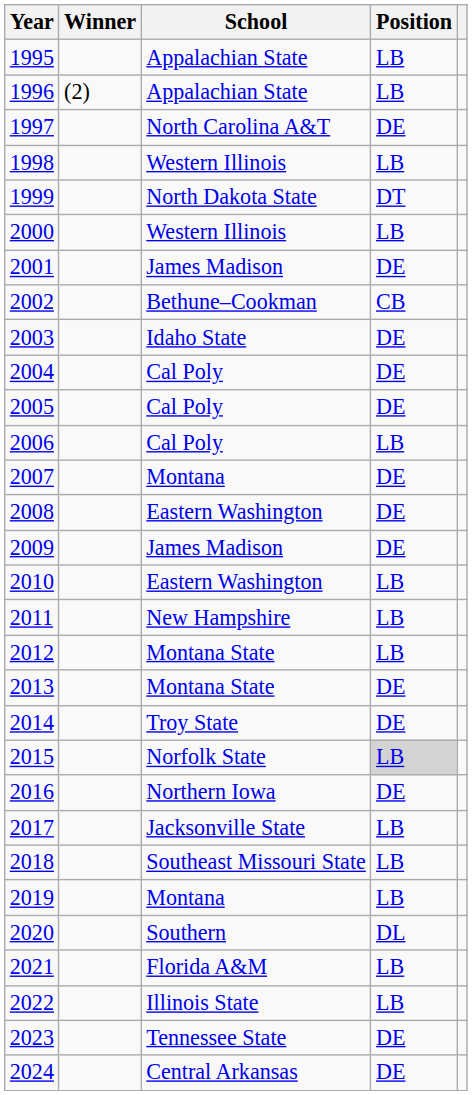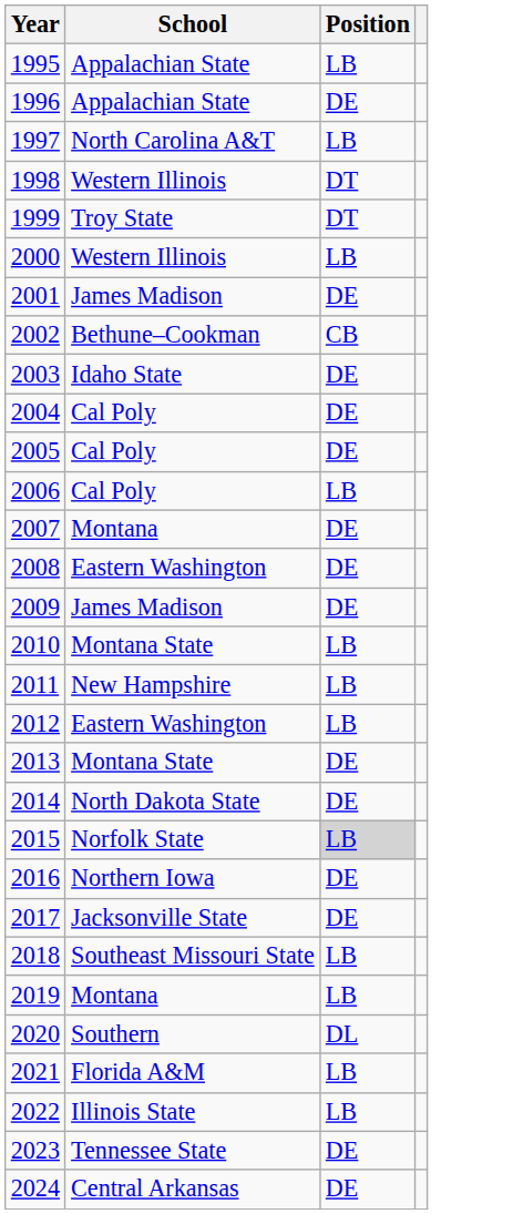- column: Winner | (2)
1996 | Position: LB -> DE
1997 | Position: DE -> LB
1998 | Position: LB -> DT
1999 | School: North Dakota State -> Troy State
2010 | School: Eastern Washington -> Montana State
2012 | School: Montana State -> Eastern Washington
2014 | School: Troy State -> North Dakota State
2017 | Position: LB -> DE
